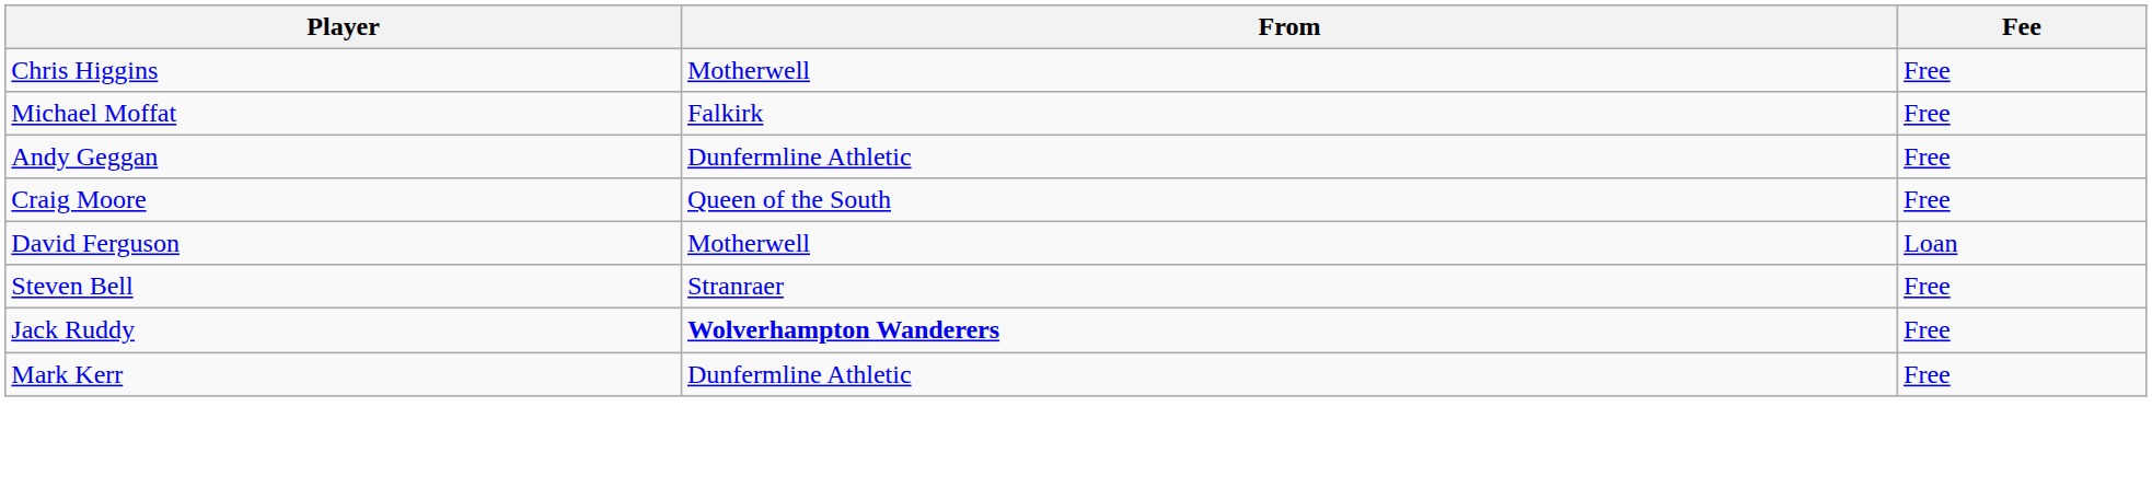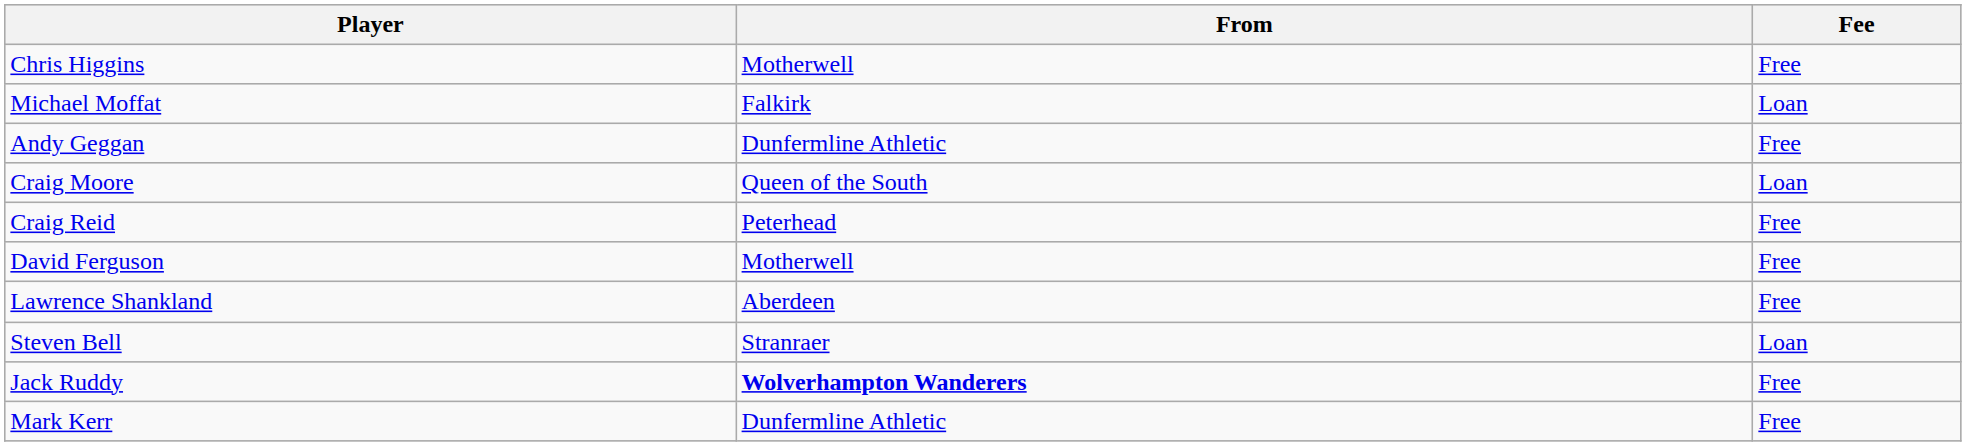Michael Moffat | Fee: Free -> Loan
Craig Moore | Fee: Free -> Loan
+ row: Craig Reid | Peterhead | Free
David Ferguson | Fee: Loan -> Free
+ row: Lawrence Shankland | Aberdeen | Free
Steven Bell | Fee: Free -> Loan
